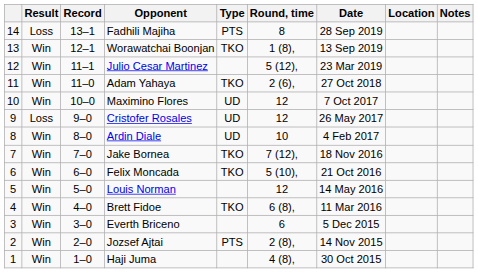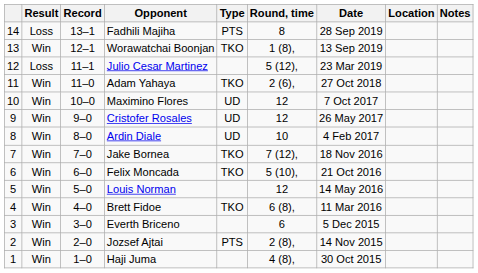Julio Cesar Martinez | Result: Win -> Loss
Cristofer Rosales | Result: Loss -> Win
